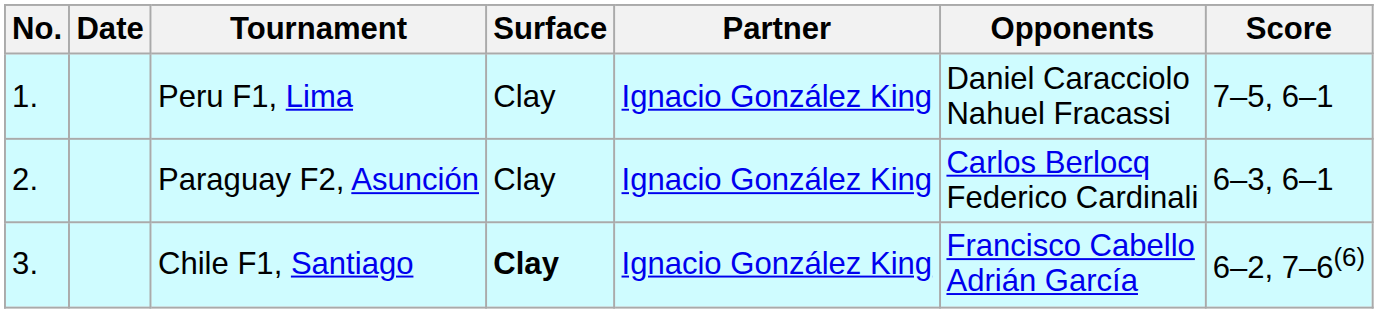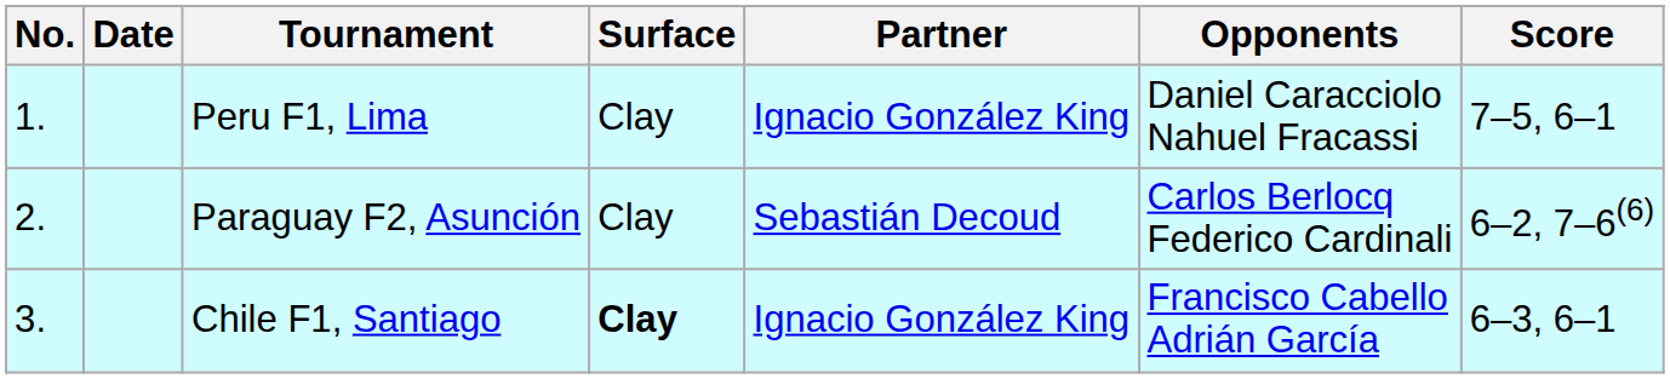Paraguay F2, Asunción | Partner: Ignacio González King -> Sebastián Decoud
Paraguay F2, Asunción | Score: 6–3, 6–1 -> 6–2, 7–6(6)
Chile F1, Santiago | Score: 6–2, 7–6(6) -> 6–3, 6–1
